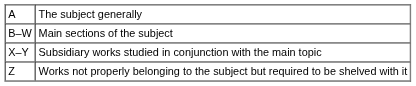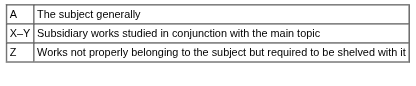- row: B–W | Main sections of the subject
